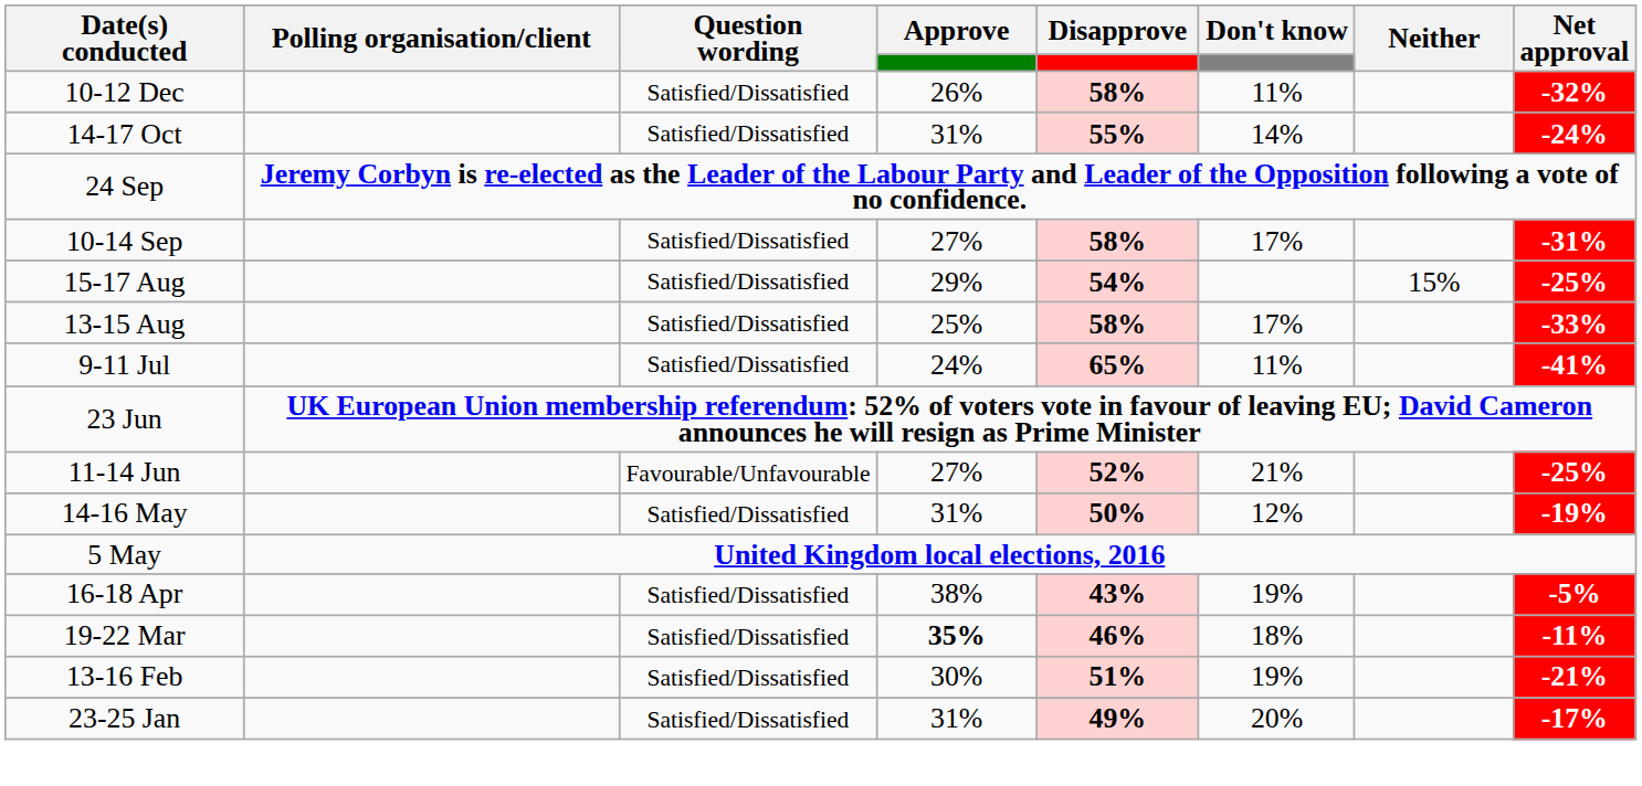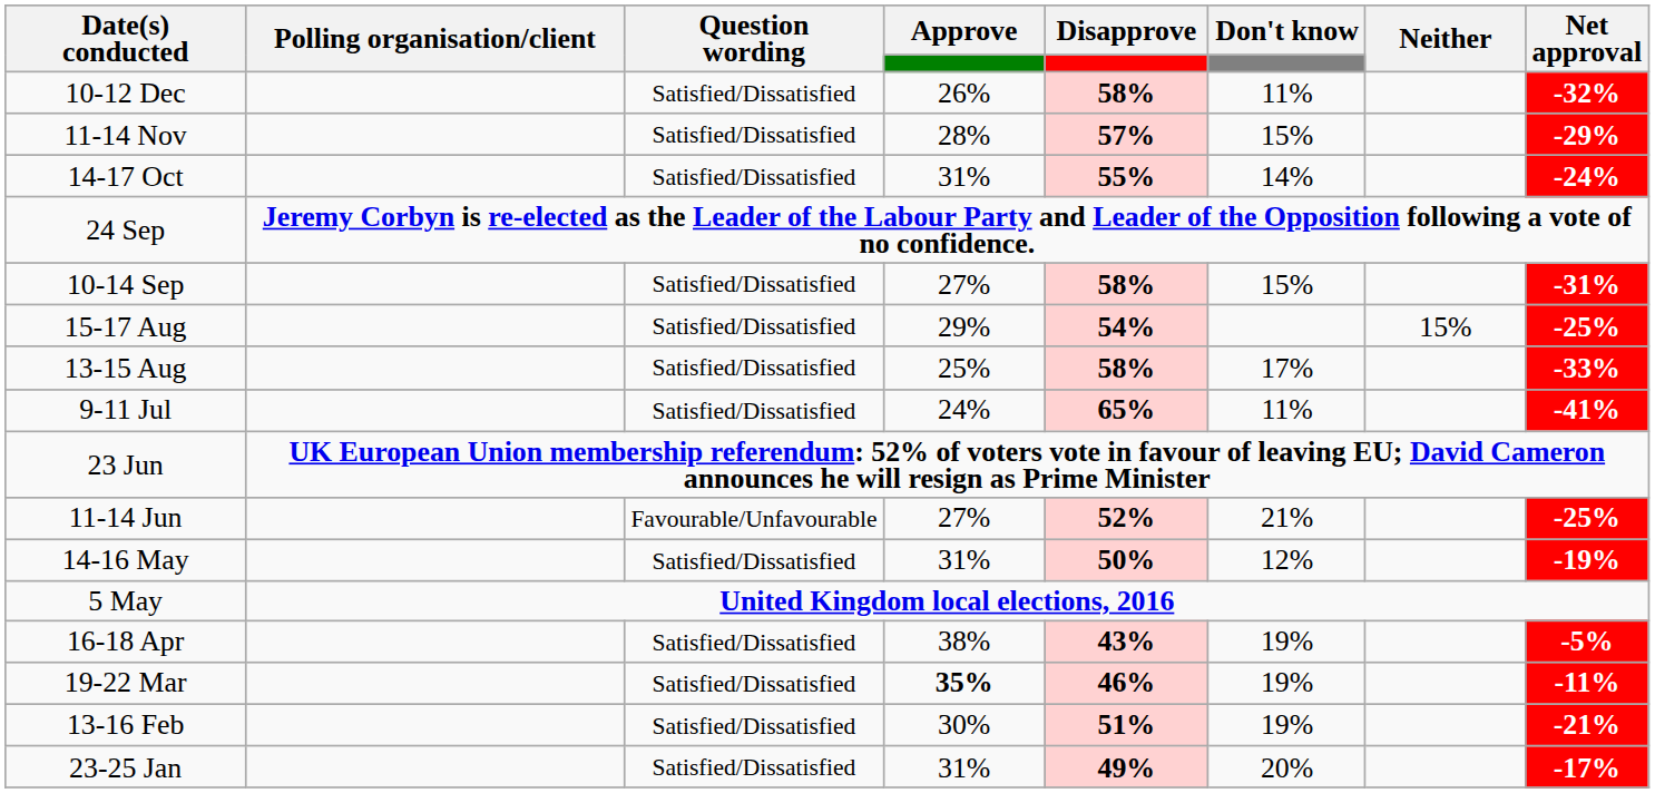+ row: 11-14 Nov | Satisfied/Dissatisfied | 28% | 57% | 15% | -29%
10-14 Sep | Don't know: 17% -> 15%
19-22 Mar | Don't know: 18% -> 19%
